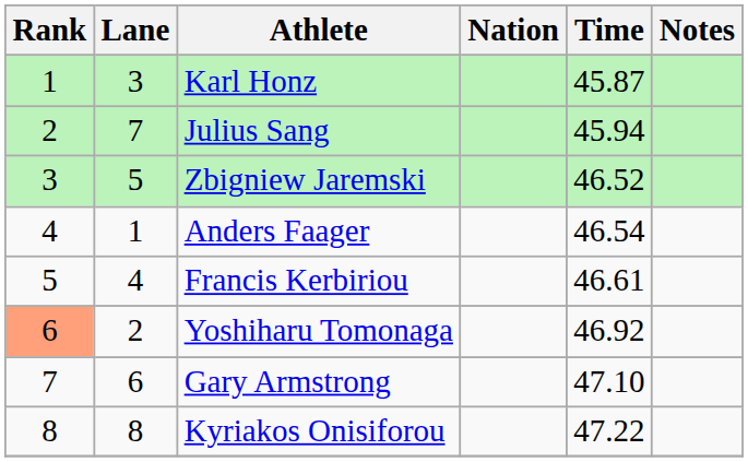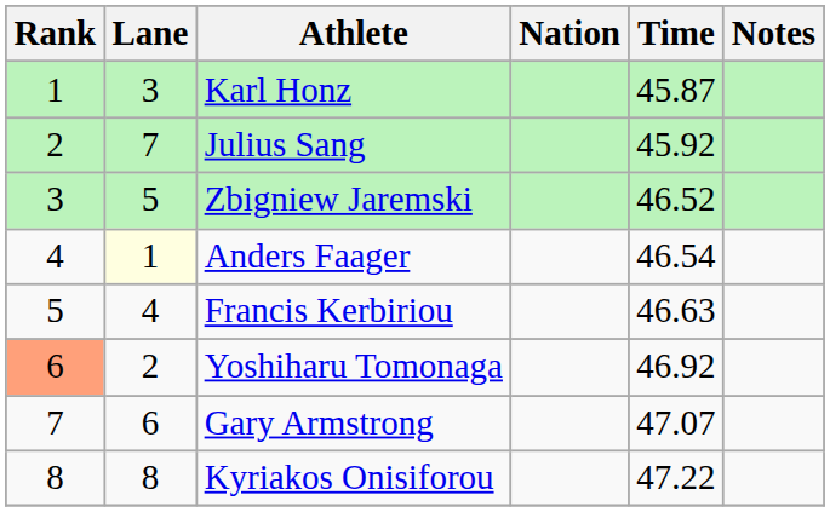Julius Sang | Time: 45.94 -> 45.92
Anders Faager | Lane: no background -> lightyellow background
Francis Kerbiriou | Time: 46.61 -> 46.63
Gary Armstrong | Time: 47.10 -> 47.07
